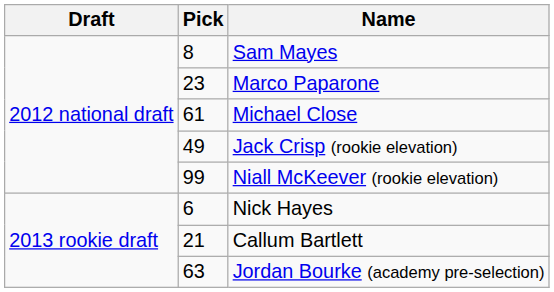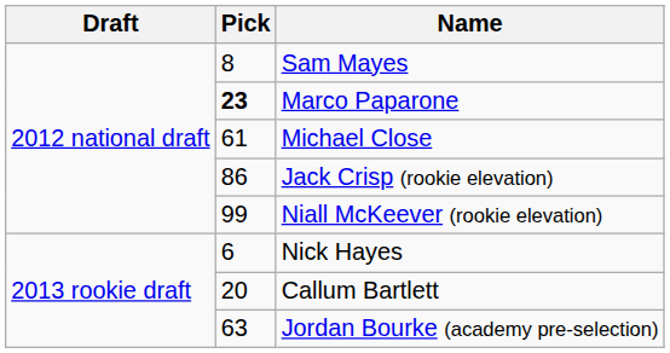Marco Paparone | Pick: normal -> bold
Jack Crisp (rookie elevation) | Pick: 49 -> 86
Callum Bartlett | Pick: 21 -> 20
